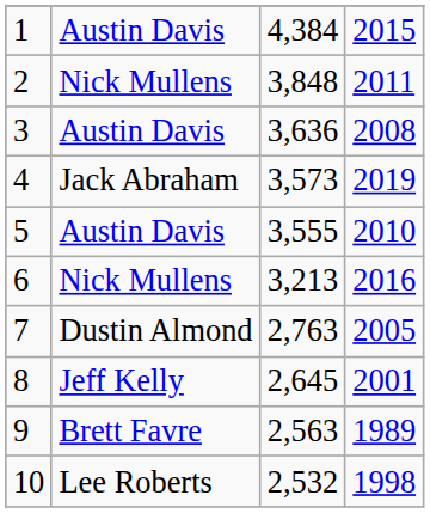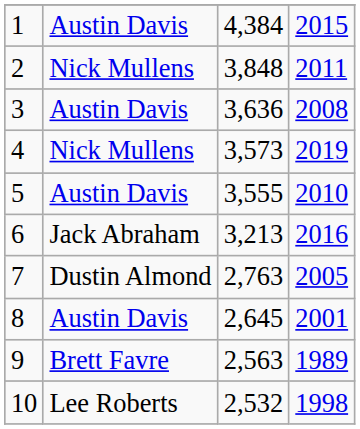4 | column 2: Jack Abraham -> Nick Mullens
6 | column 2: Nick Mullens -> Jack Abraham
8 | column 2: Jeff Kelly -> Austin Davis
